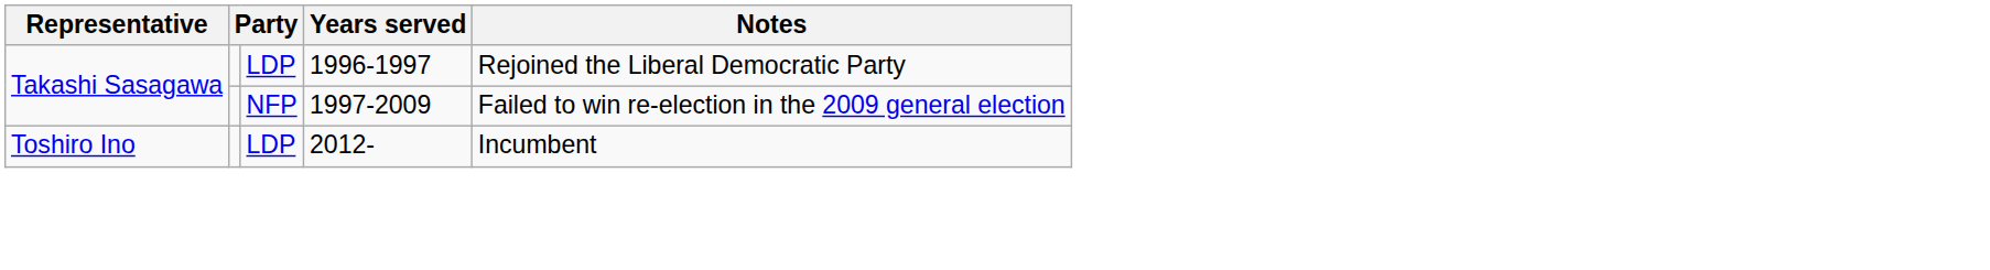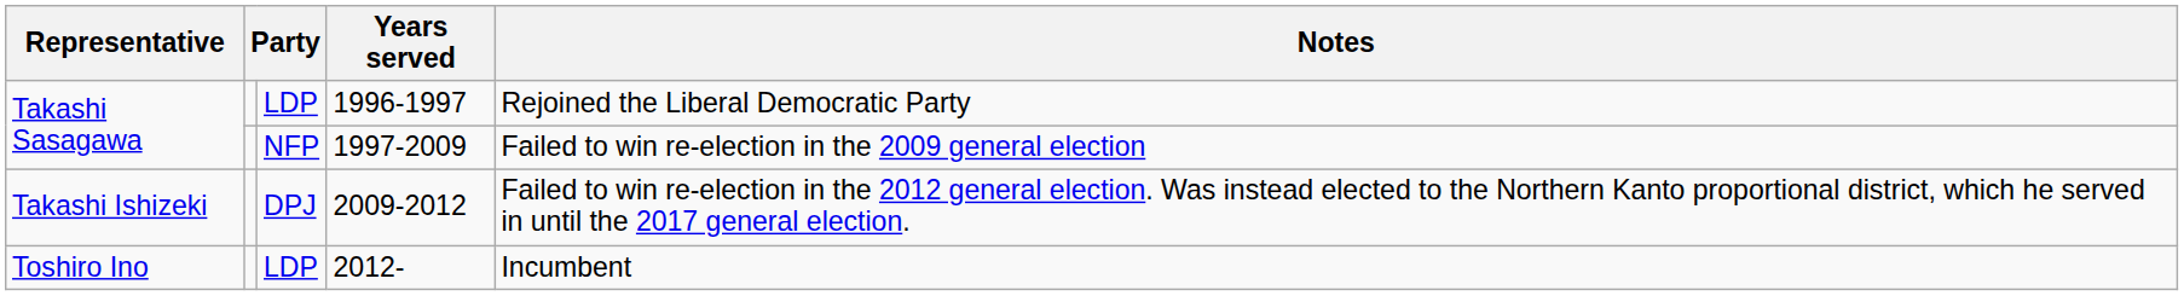+ row: Takashi Ishizeki | DPJ | 2009-2012 | Failed to win re-election in the 2012 general election. Was instead elected to the Northern Kanto proportional district, which he served in until the 2017 general election.
